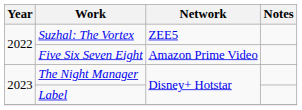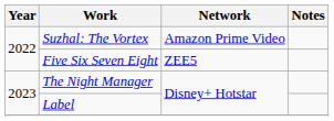Suzhal: The Vortex | Network: ZEE5 -> Amazon Prime Video
Five Six Seven Eight | Network: Amazon Prime Video -> ZEE5
